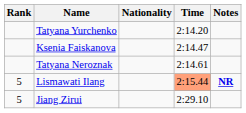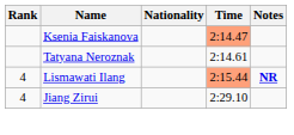- row: Tatyana Yurchenko | 2:14.20
Ksenia Faiskanova | Time: no background -> lightsalmon background
Lismawati Ilang | Rank: 5 -> 4
Jiang Zirui | Rank: 5 -> 4
